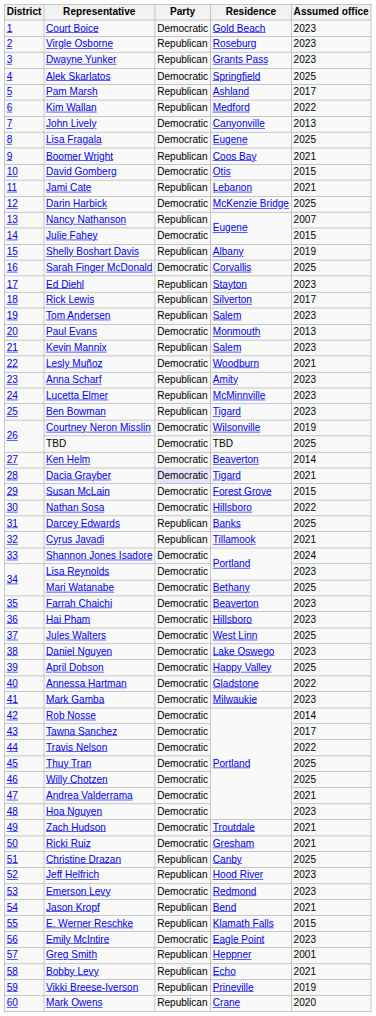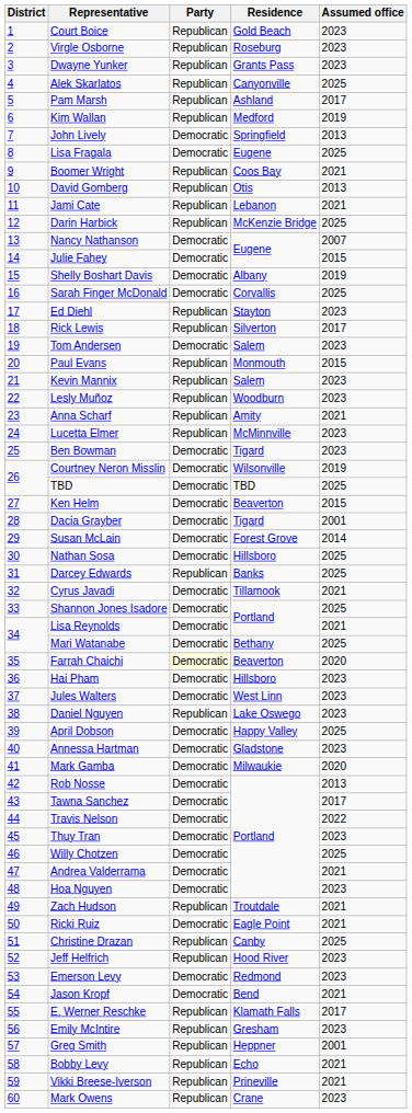Court Boice | Party: Democratic -> Republican
Alek Skarlatos | Party: Democratic -> Republican
Alek Skarlatos | Residence: Springfield -> Canyonville
Kim Wallan | Assumed office: 2022 -> 2019
John Lively | Residence: Canyonville -> Springfield
David Gomberg | Party: Democratic -> Republican
David Gomberg | Assumed office: 2015 -> 2013
Darin Harbick | Party: Democratic -> Republican
Nancy Nathanson | Party: Republican -> Democratic
Shelly Boshart Davis | Party: Republican -> Democratic
Tom Andersen | Party: Republican -> Democratic
Paul Evans | Party: Democratic -> Republican
Paul Evans | Assumed office: 2013 -> 2015
Lesly Muñoz | Party: Democratic -> Republican
Lesly Muñoz | Assumed office: 2021 -> 2023
Anna Scharf | Assumed office: 2023 -> 2021
Ben Bowman | Party: Republican -> Democratic
Ken Helm | Assumed office: 2014 -> 2015
Dacia Grayber | Party: lavender background -> no background
Dacia Grayber | Assumed office: 2021 -> 2001
Susan McLain | Assumed office: 2015 -> 2014
Nathan Sosa | Assumed office: 2022 -> 2025
Cyrus Javadi | Party: Republican -> Democratic
Shannon Jones Isadore | Assumed office: 2024 -> 2025
Lisa Reynolds | Assumed office: 2023 -> 2021
Farrah Chaichi | Party: no background -> lightyellow background
Farrah Chaichi | Assumed office: 2023 -> 2020
Jules Walters | Assumed office: 2025 -> 2023
Daniel Nguyen | Party: Democratic -> Republican
Annessa Hartman | Assumed office: 2022 -> 2023
Mark Gamba | Assumed office: 2023 -> 2020
Rob Nosse | Assumed office: 2014 -> 2013
Thuy Tran | Assumed office: 2025 -> 2023
Zach Hudson | Party: Democratic -> Republican
Ricki Ruiz | Residence: Gresham -> Eagle Point
Jason Kropf | Party: Republican -> Democratic
E. Werner Reschke | Assumed office: 2015 -> 2017
Emily McIntire | Party: Democratic -> Republican
Emily McIntire | Residence: Eagle Point -> Gresham
Vikki Breese-Iverson | Assumed office: 2019 -> 2021
Mark Owens | Assumed office: 2020 -> 2023
